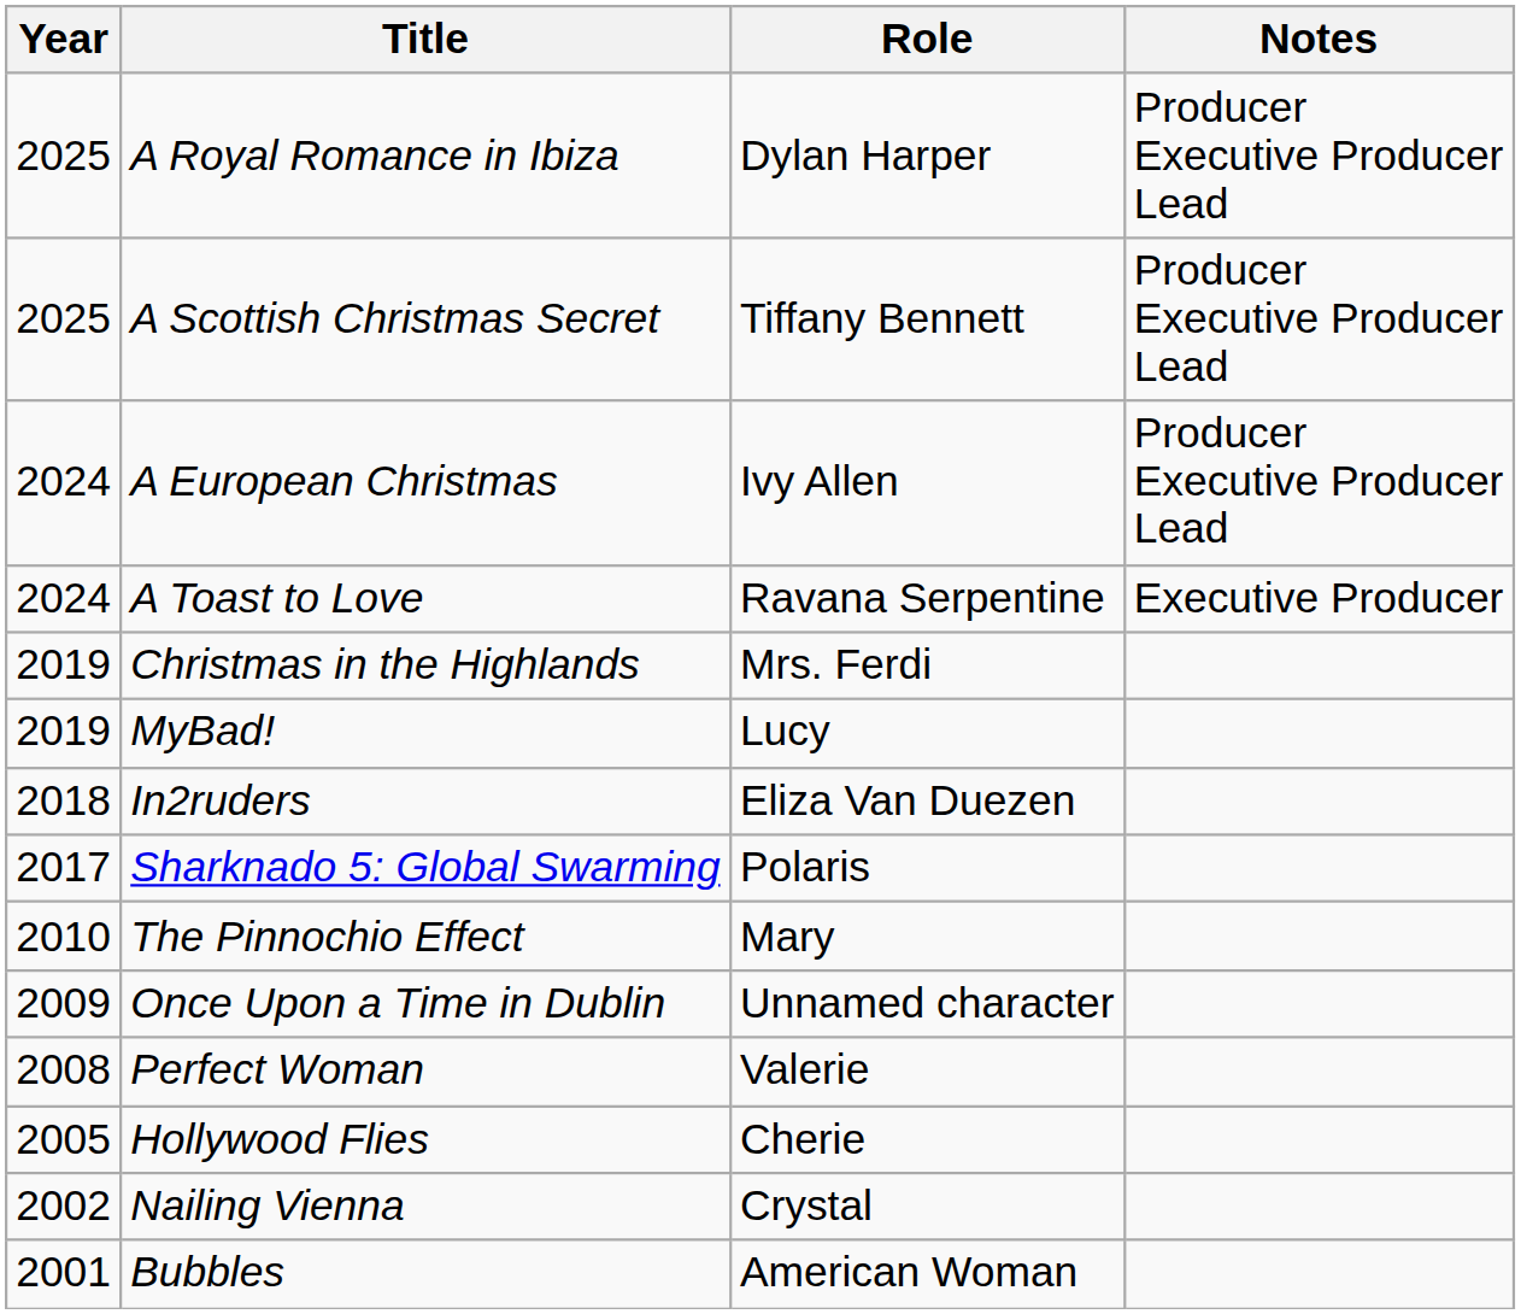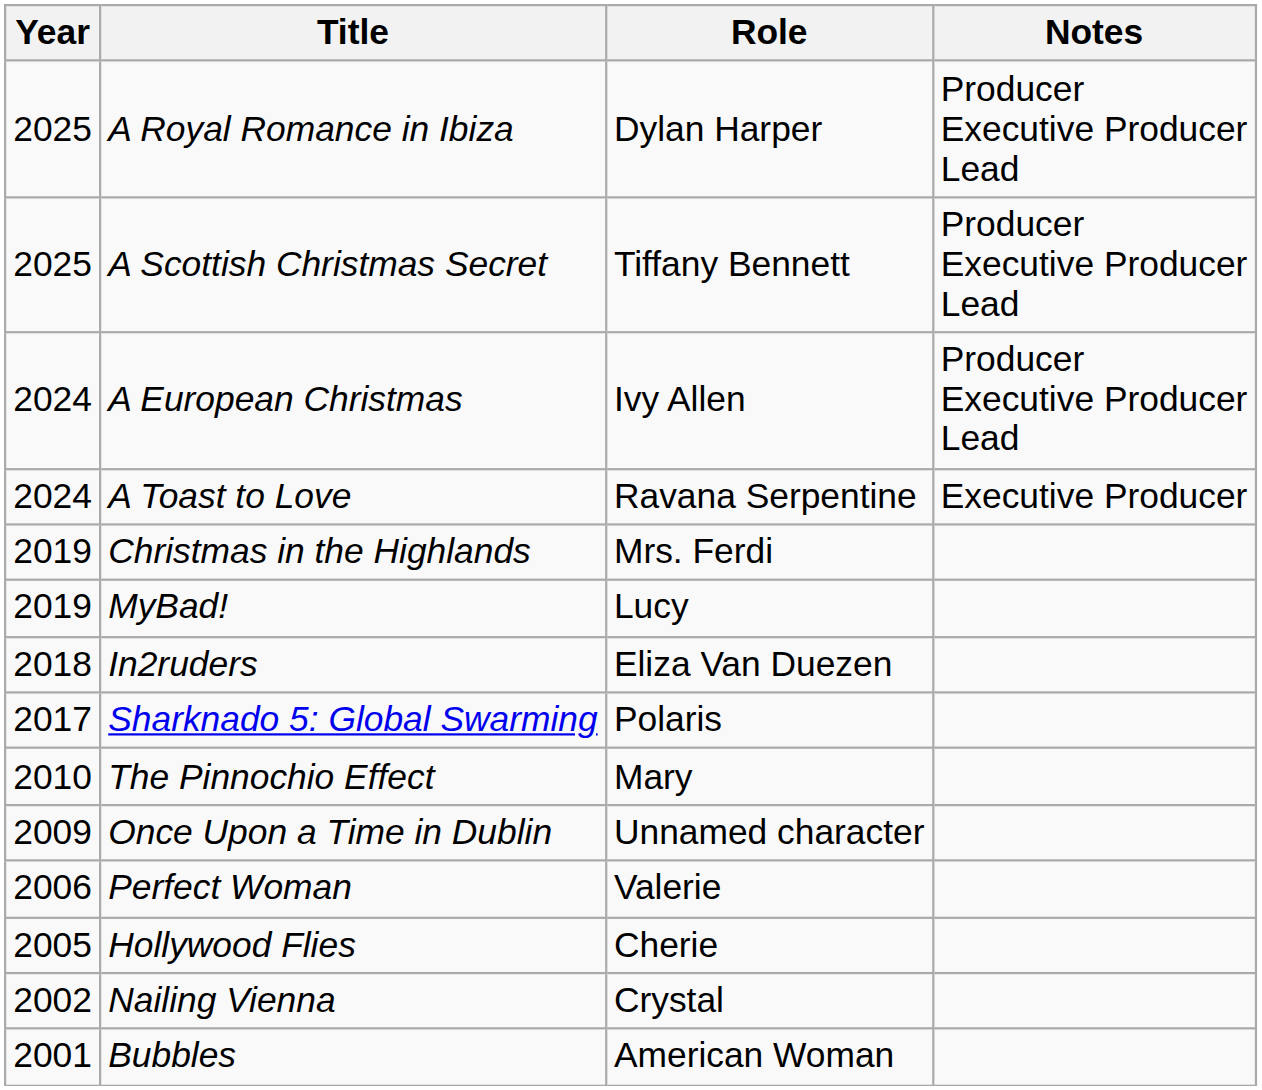Perfect Woman | Year: 2008 -> 2006
